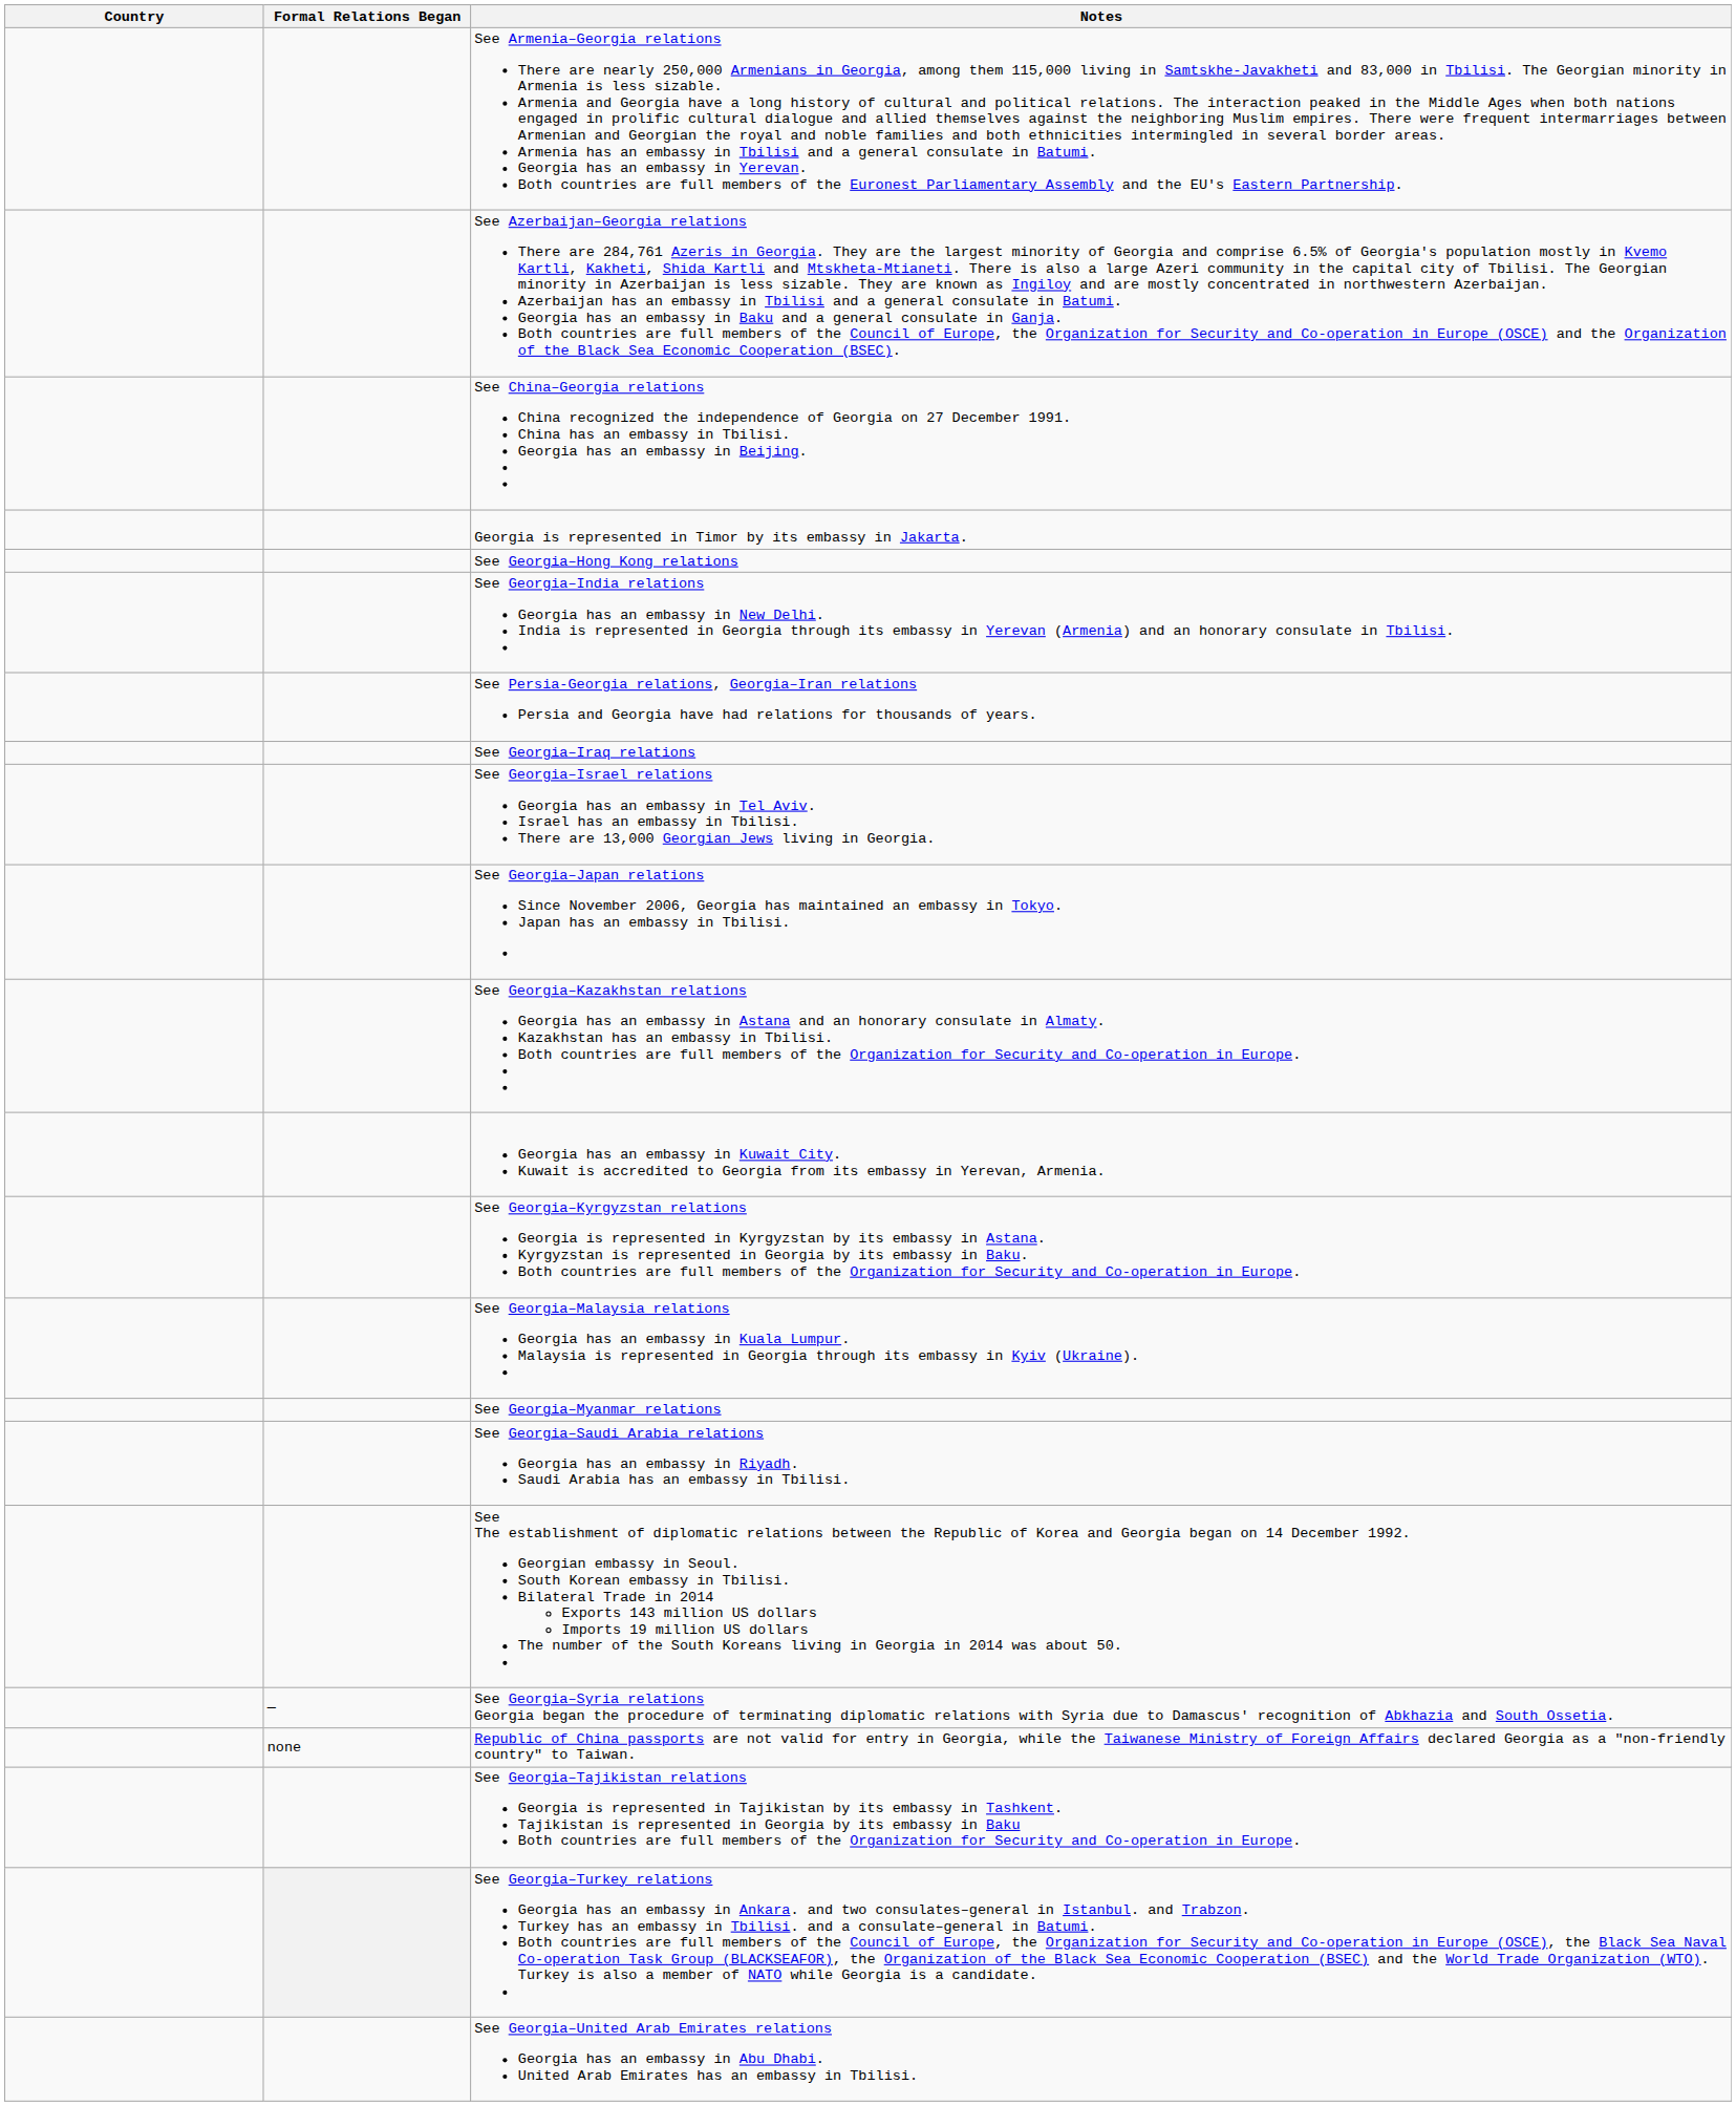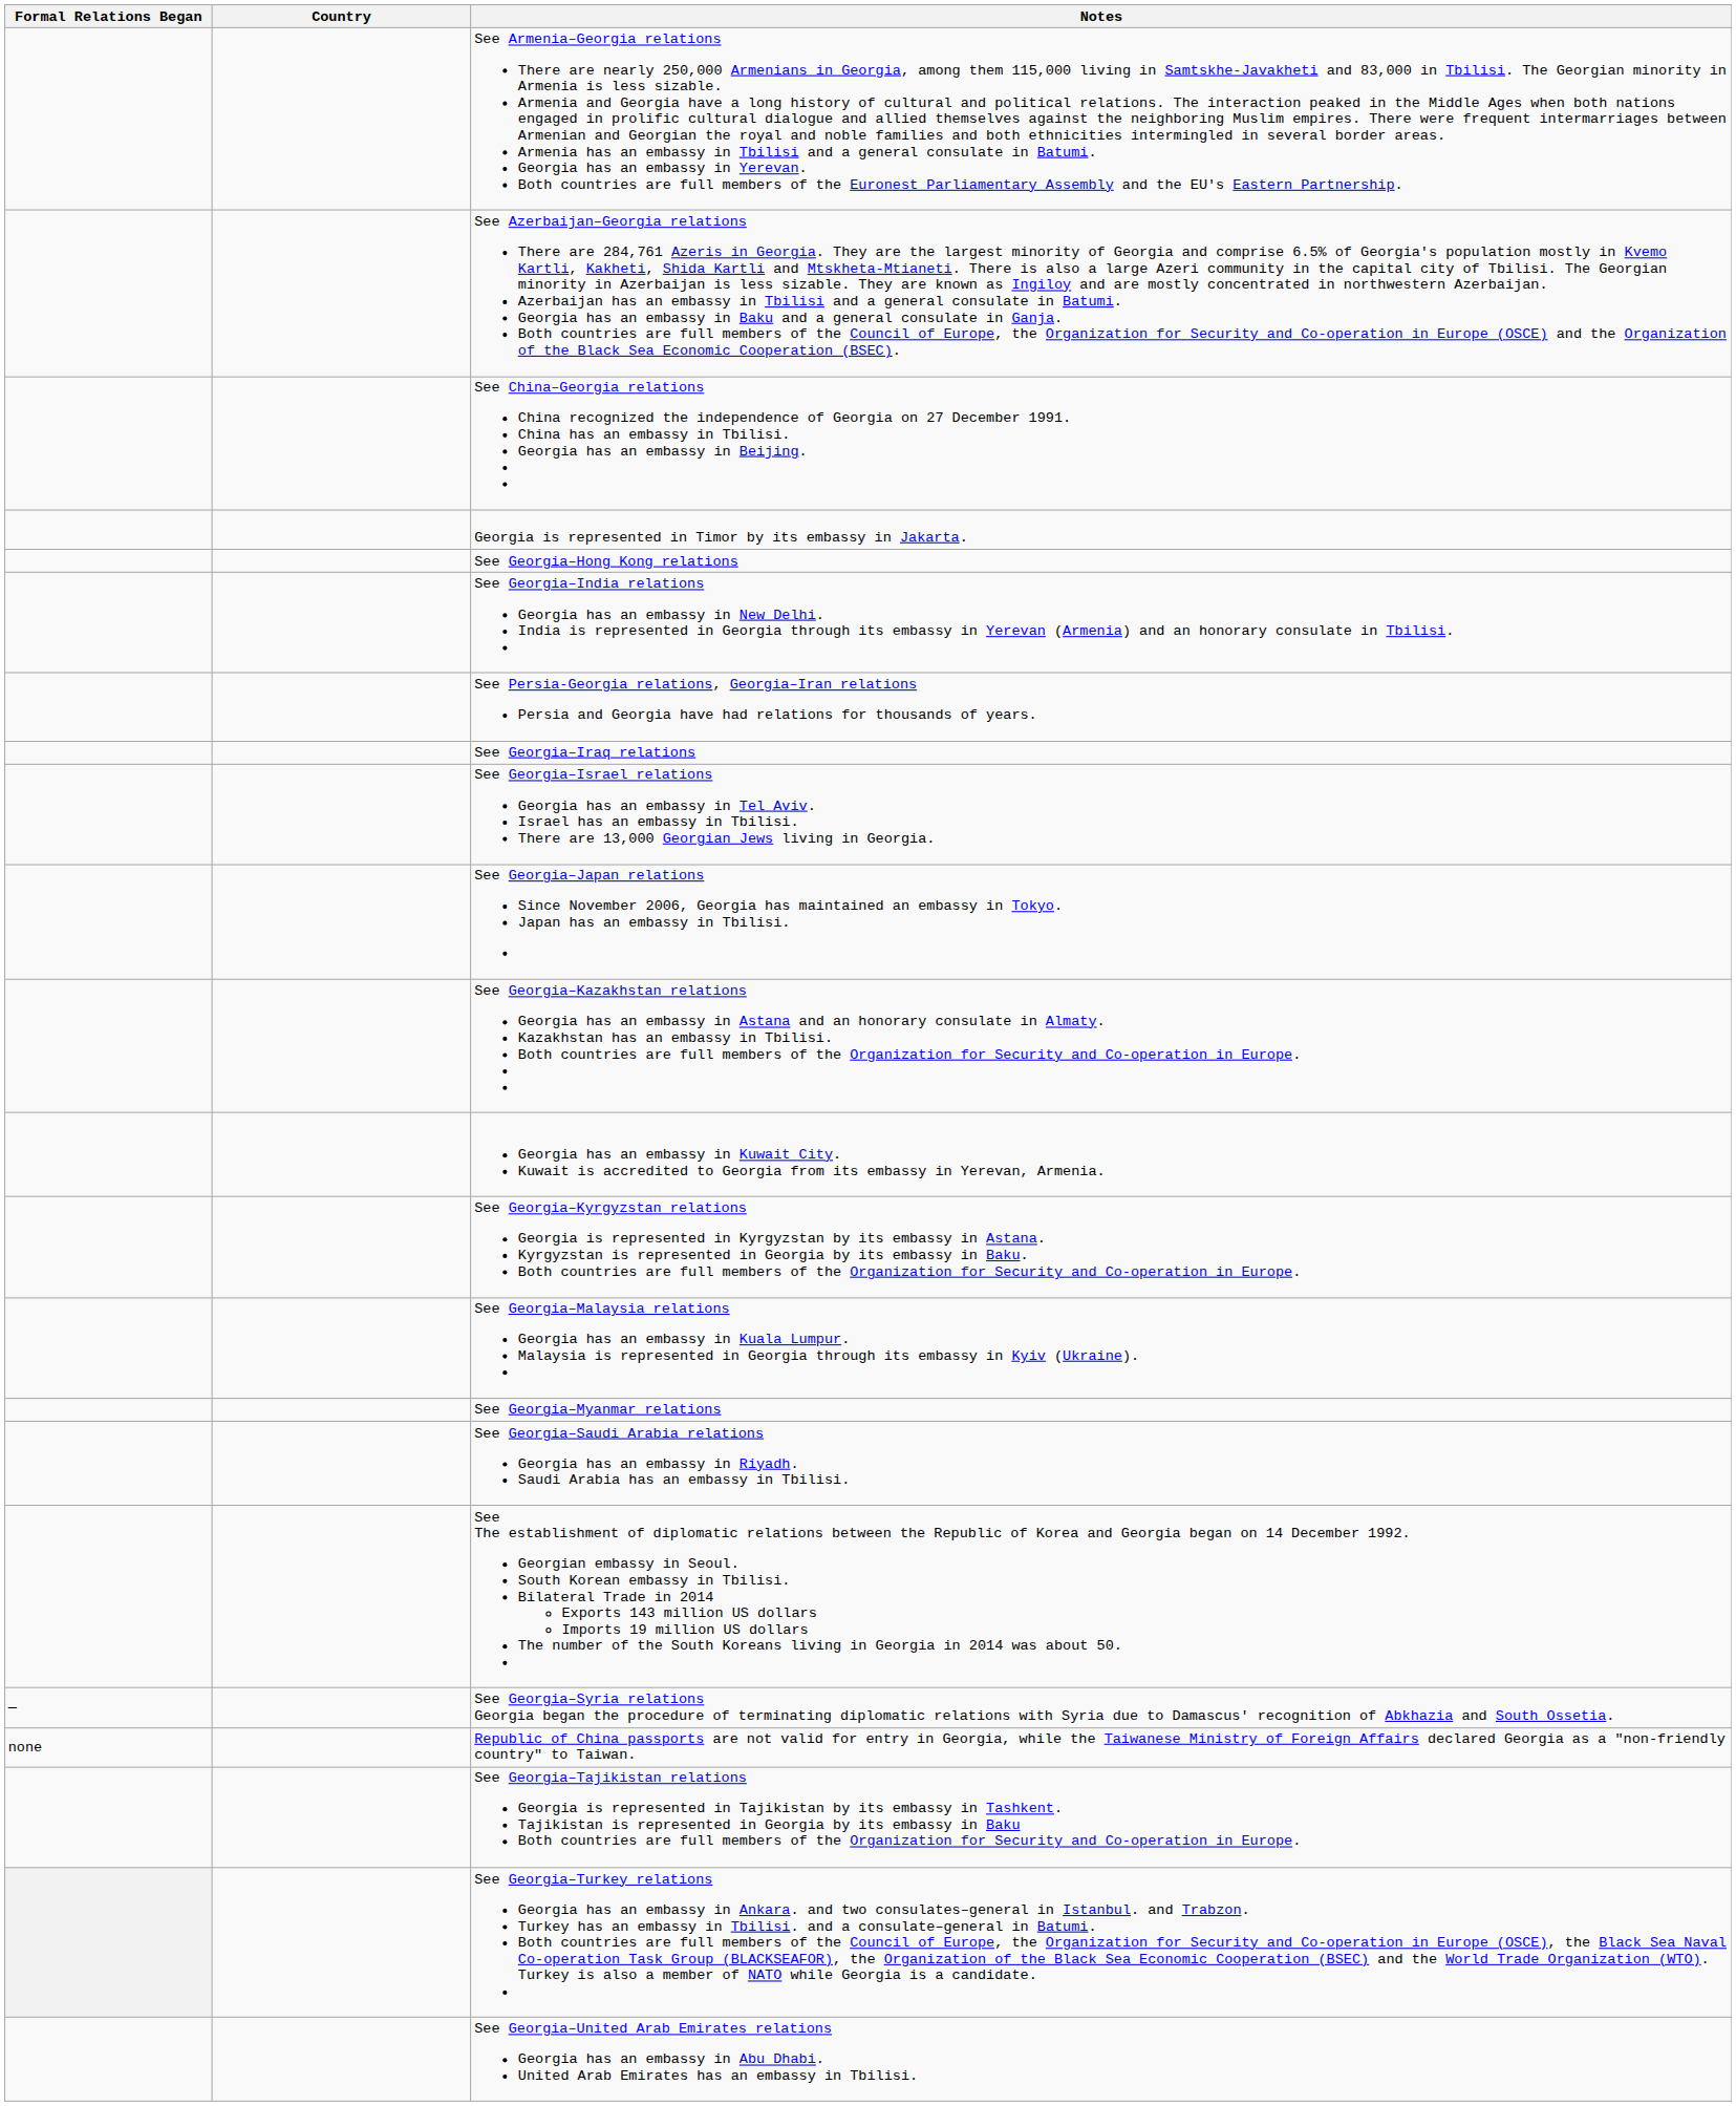columns swapped: Country <-> Formal Relations Began
